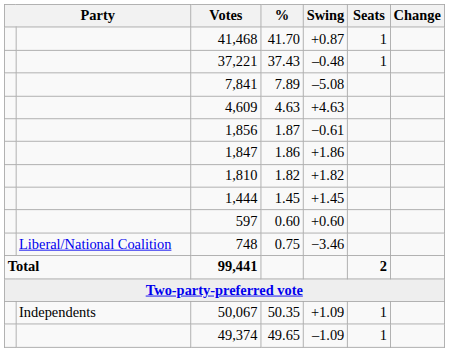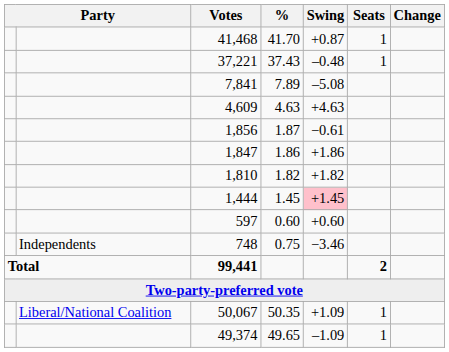1,444 | Swing: no background -> pink background
748 | column 2: Liberal/National Coalition -> Independents
50,067 | column 2: Independents -> Liberal/National Coalition
